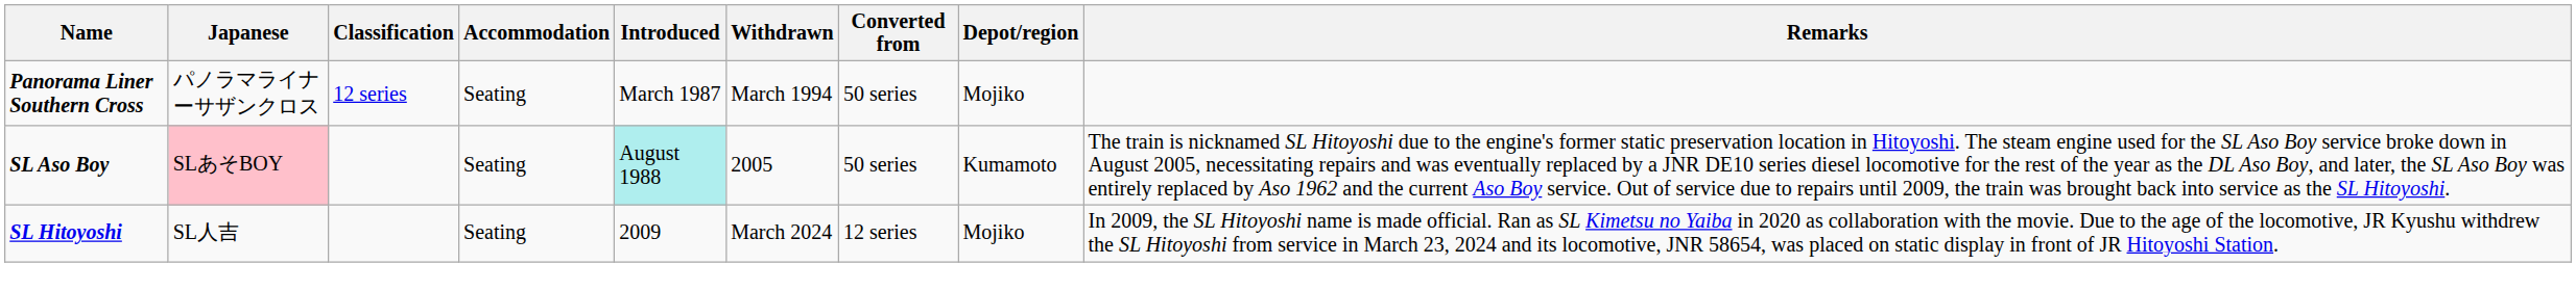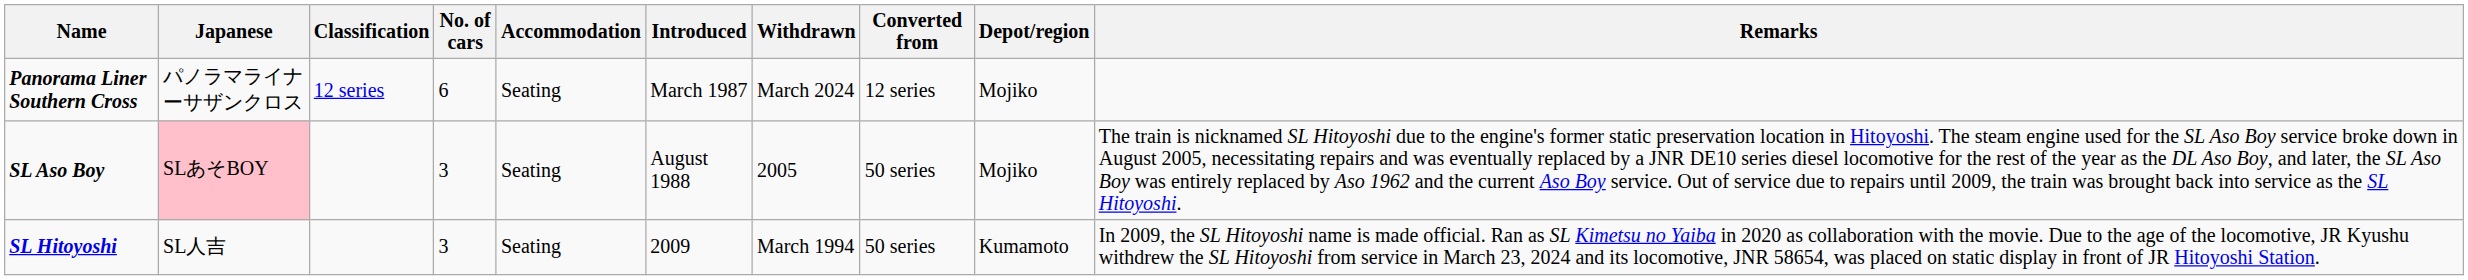+ column: No. of cars | 6 | 3 | 3
Panorama Liner Southern Cross | Withdrawn: March 1994 -> March 2024
Panorama Liner Southern Cross | Converted from: 50 series -> 12 series
SL Aso Boy | Introduced: paleturquoise background -> no background
SL Aso Boy | Depot/region: Kumamoto -> Mojiko
SL Hitoyoshi | Withdrawn: March 2024 -> March 1994
SL Hitoyoshi | Converted from: 12 series -> 50 series
SL Hitoyoshi | Depot/region: Mojiko -> Kumamoto
